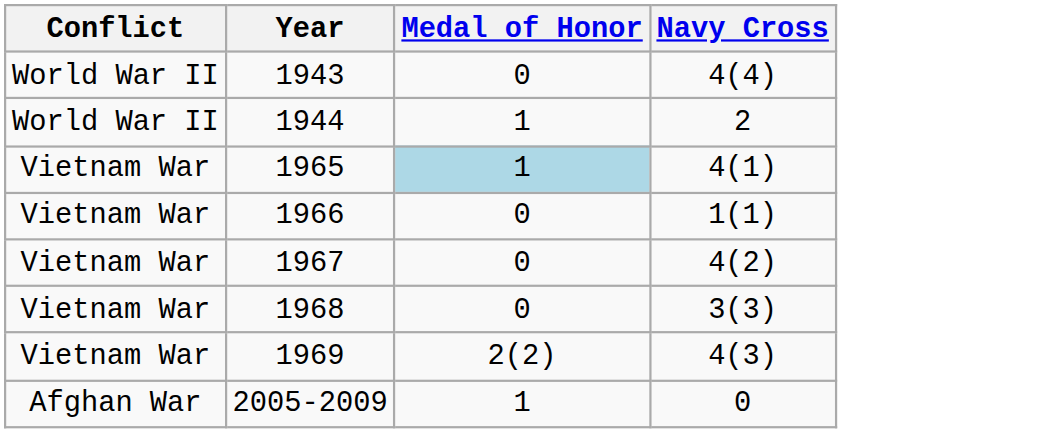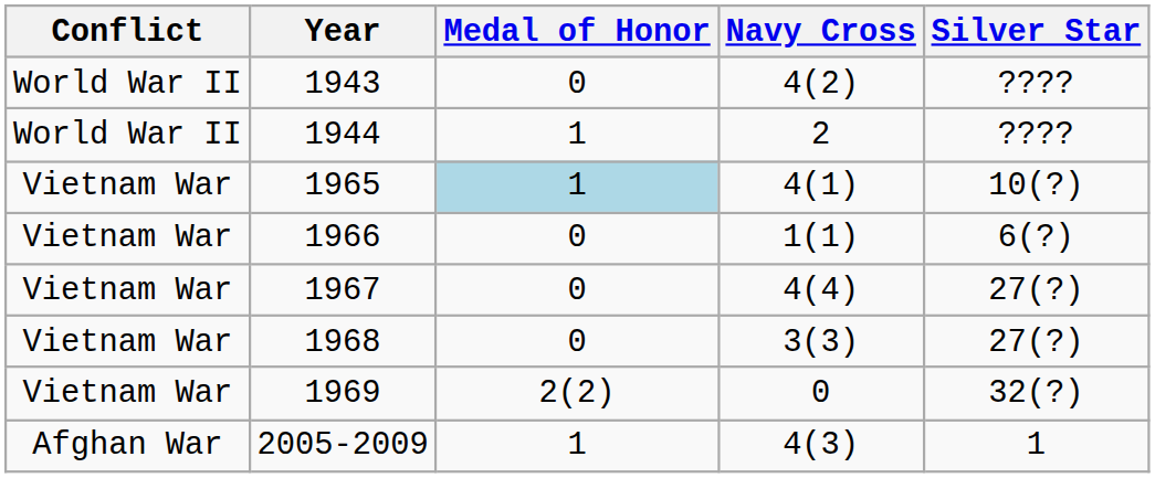+ column: Silver Star | ???? | ???? | 10(?) | 6(?) | 27(?) | 27(?) | 32(?) | 1
1943 | Navy Cross: 4(4) -> 4(2)
1967 | Navy Cross: 4(2) -> 4(4)
1969 | Navy Cross: 4(3) -> 0
2005-2009 | Navy Cross: 0 -> 4(3)
